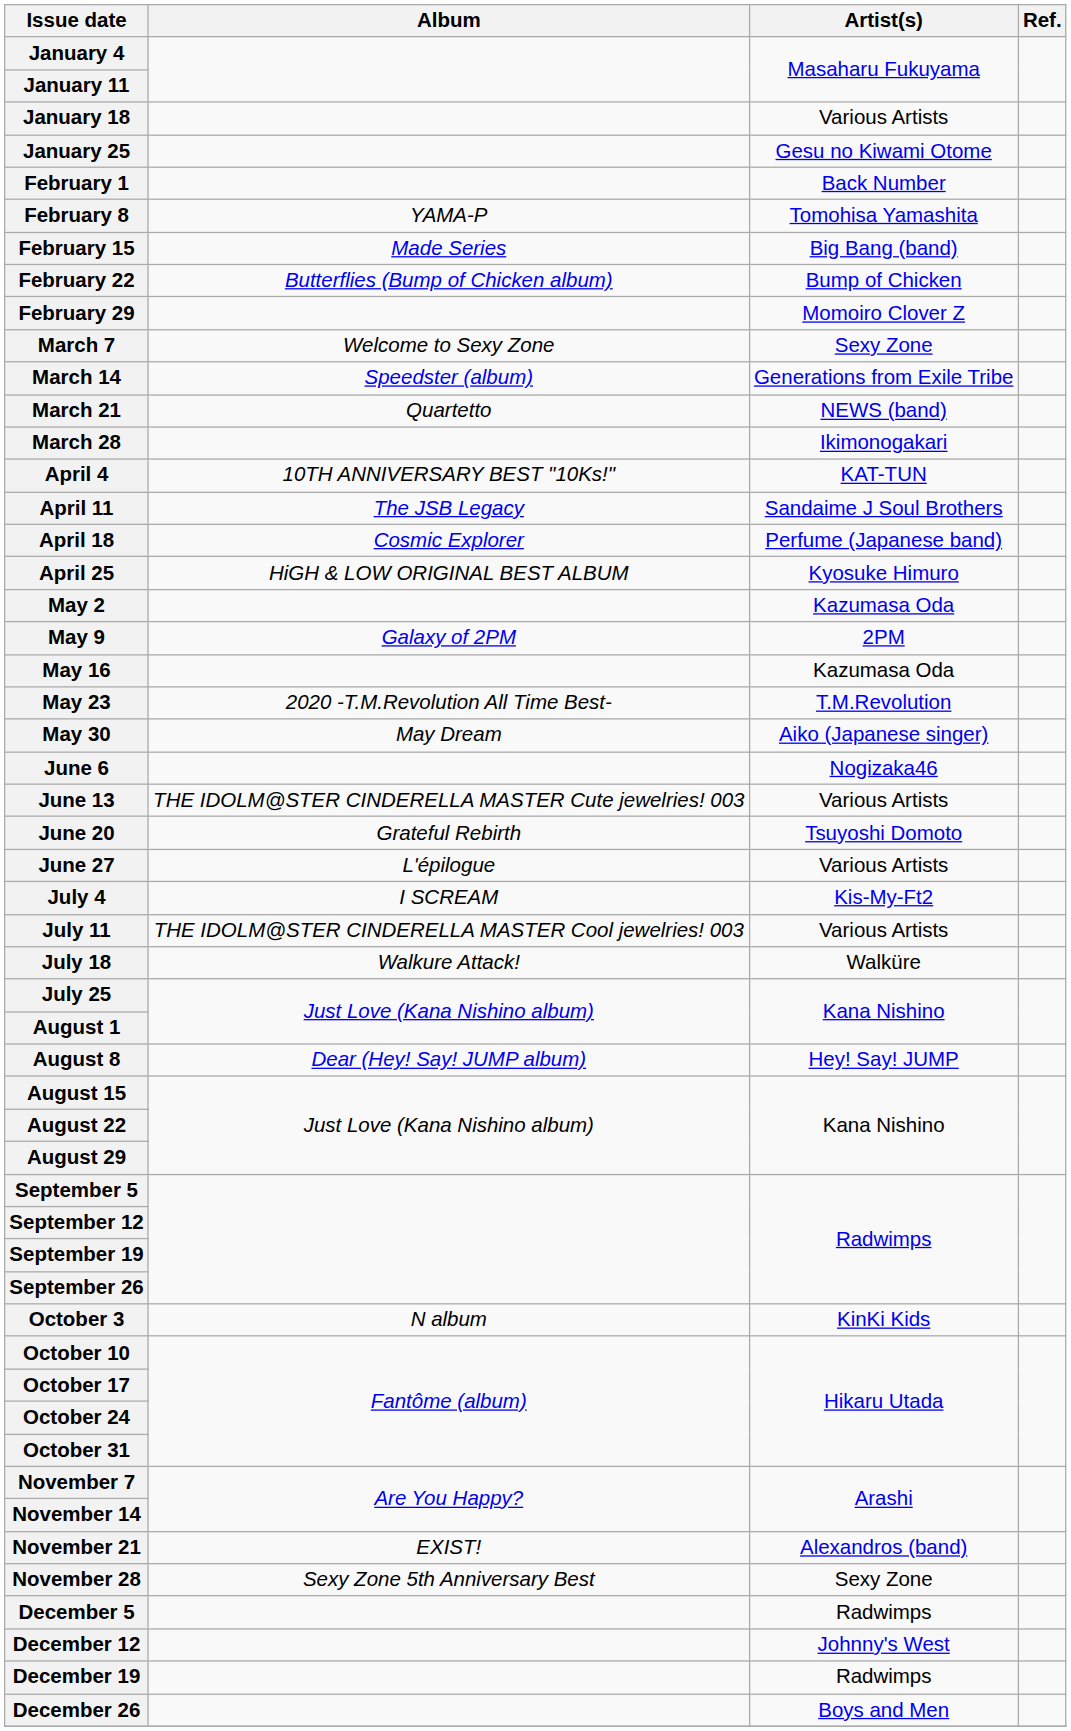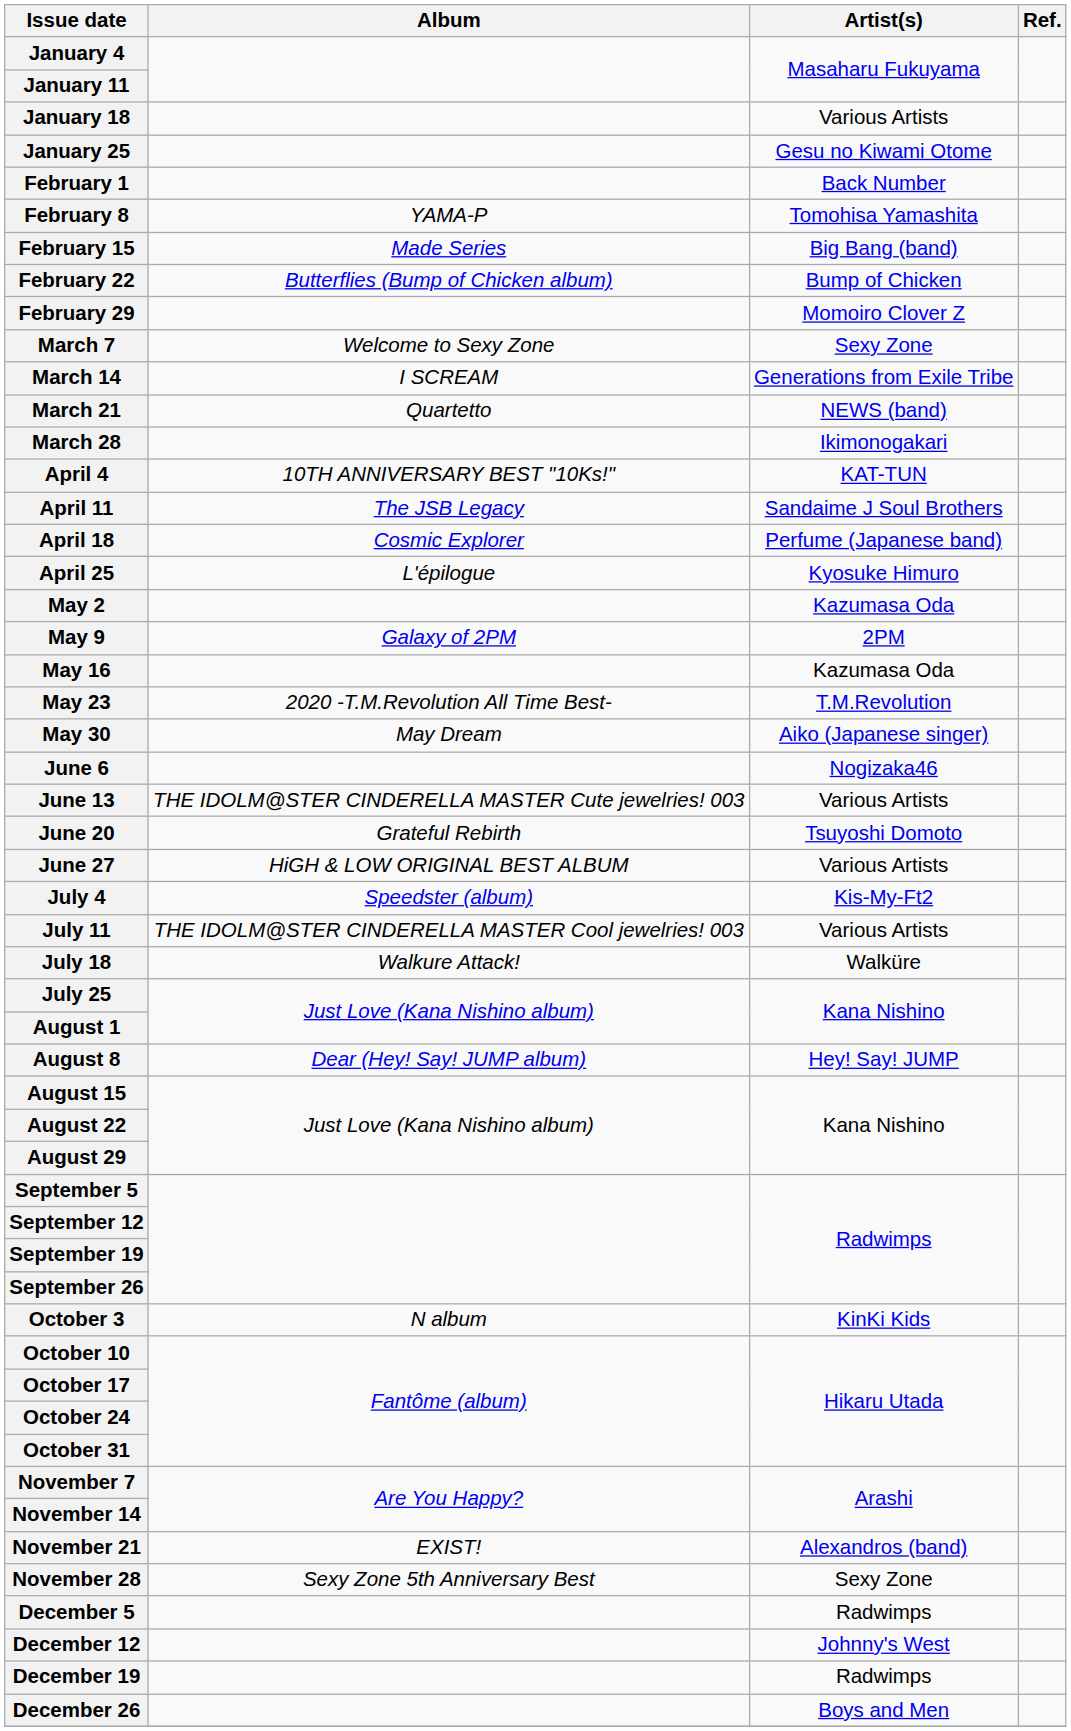March 14 | Album: Speedster (album) -> I SCREAM
April 25 | Album: HiGH & LOW ORIGINAL BEST ALBUM -> L'épilogue
June 27 | Album: L'épilogue -> HiGH & LOW ORIGINAL BEST ALBUM
July 4 | Album: I SCREAM -> Speedster (album)
